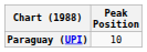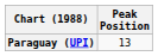Paraguay (UPI) | Peak Position: 10 -> 13
